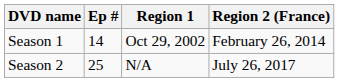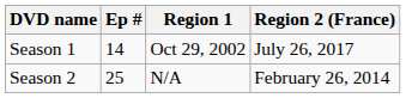Season 1 | Region 2 (France): February 26, 2014 -> July 26, 2017
Season 2 | Region 2 (France): July 26, 2017 -> February 26, 2014
